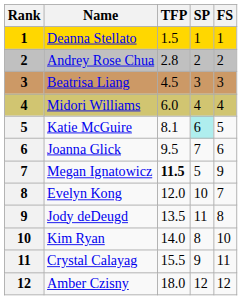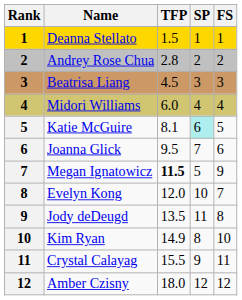Kim Ryan | TFP: 14.0 -> 14.9
